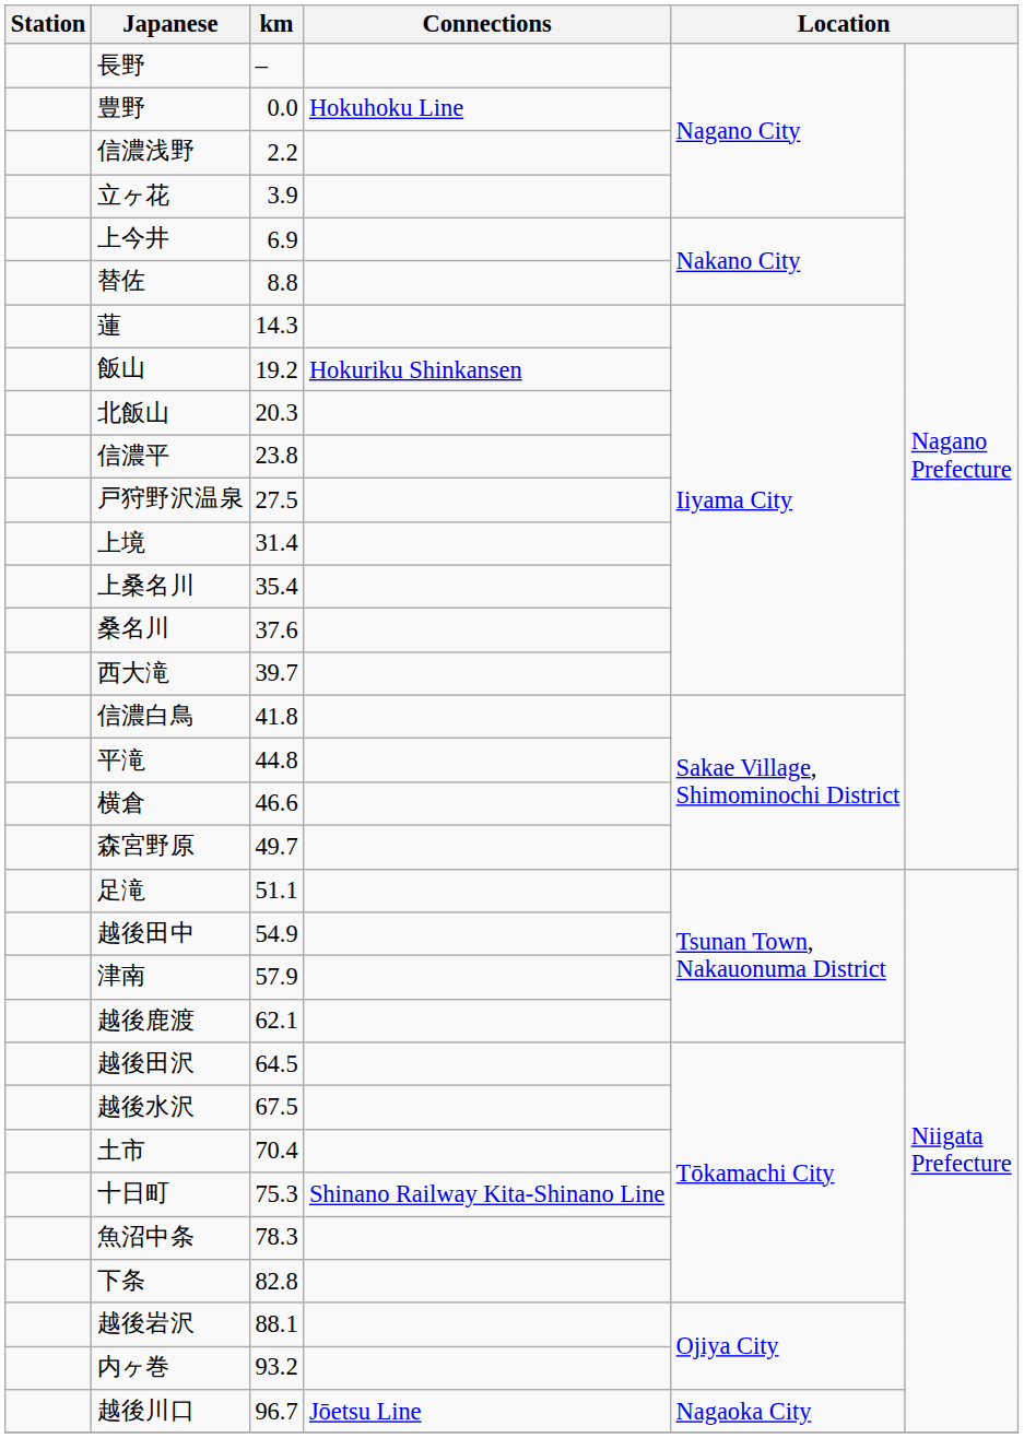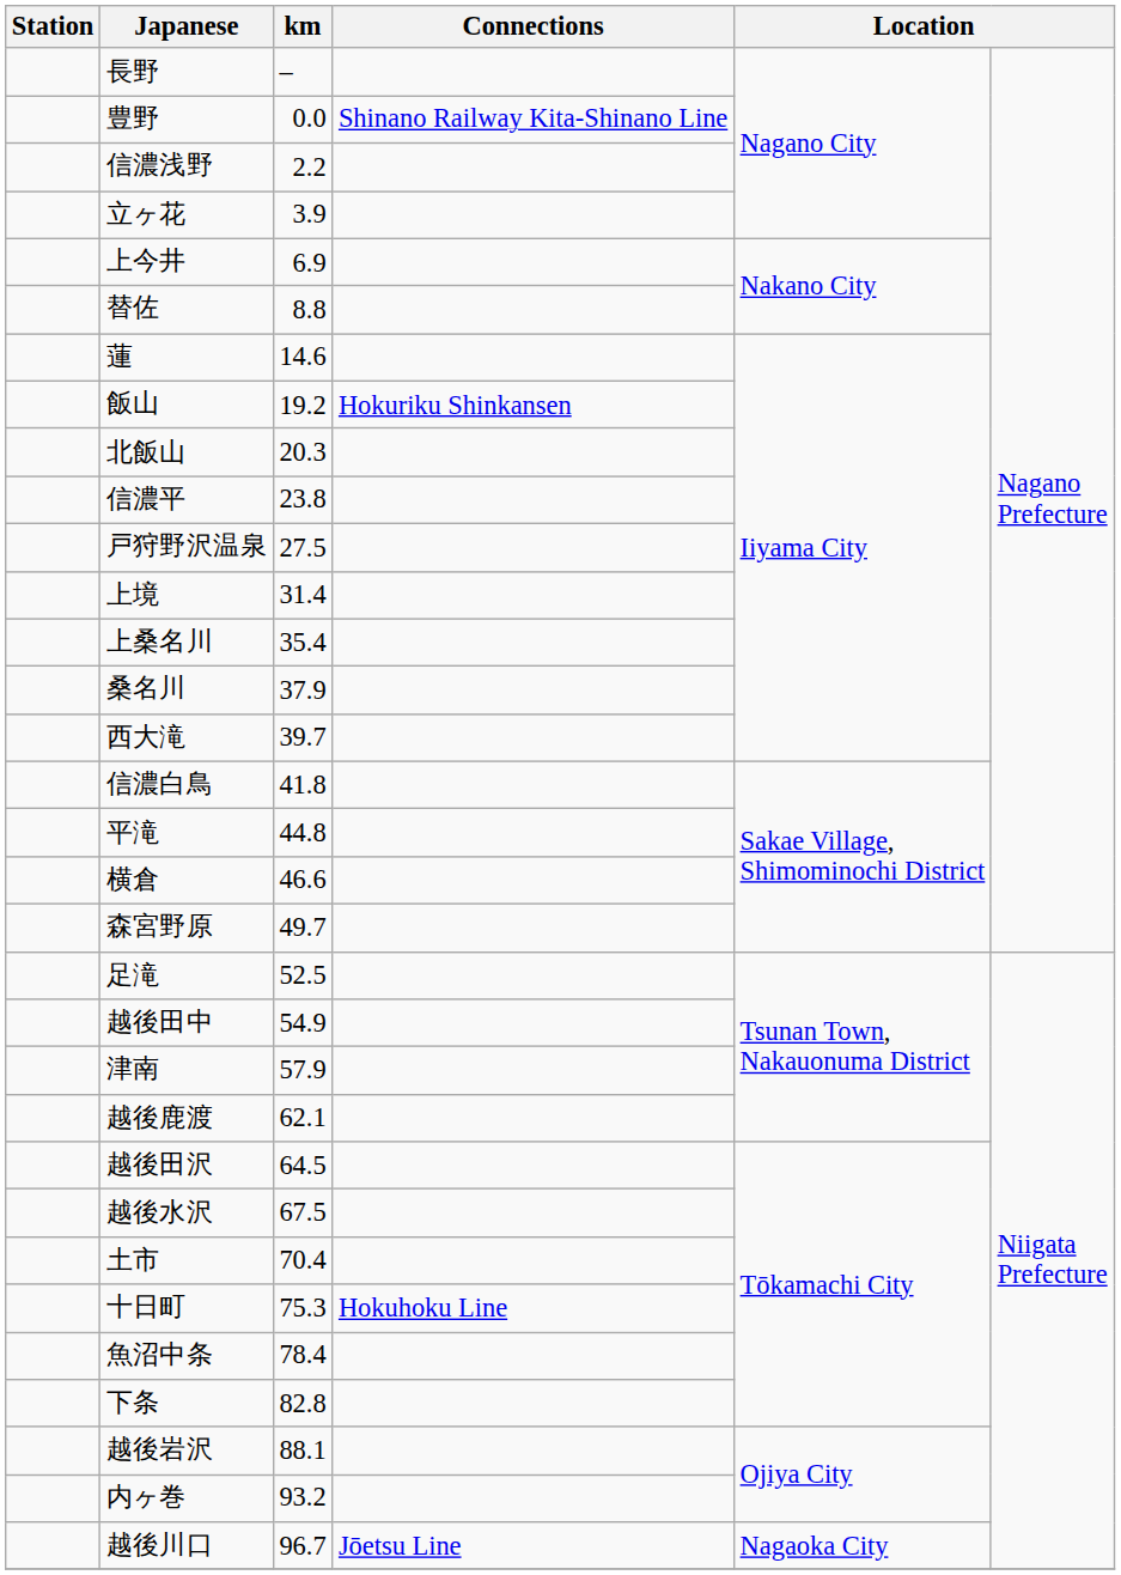豊野 | Connections: Hokuhoku Line -> Shinano Railway Kita-Shinano Line
蓮 | km: 14.3 -> 14.6
桑名川 | km: 37.6 -> 37.9
足滝 | km: 51.1 -> 52.5
十日町 | Connections: Shinano Railway Kita-Shinano Line -> Hokuhoku Line
魚沼中条 | km: 78.3 -> 78.4
